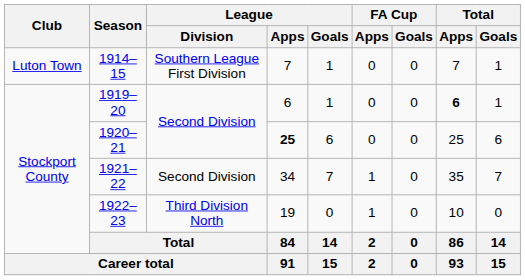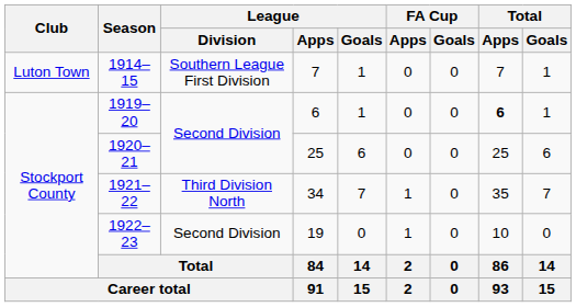1920–21 | League / Apps: bold -> normal
1921–22 | League / Division: Second Division -> Third Division North
1922–23 | League / Division: Third Division North -> Second Division
